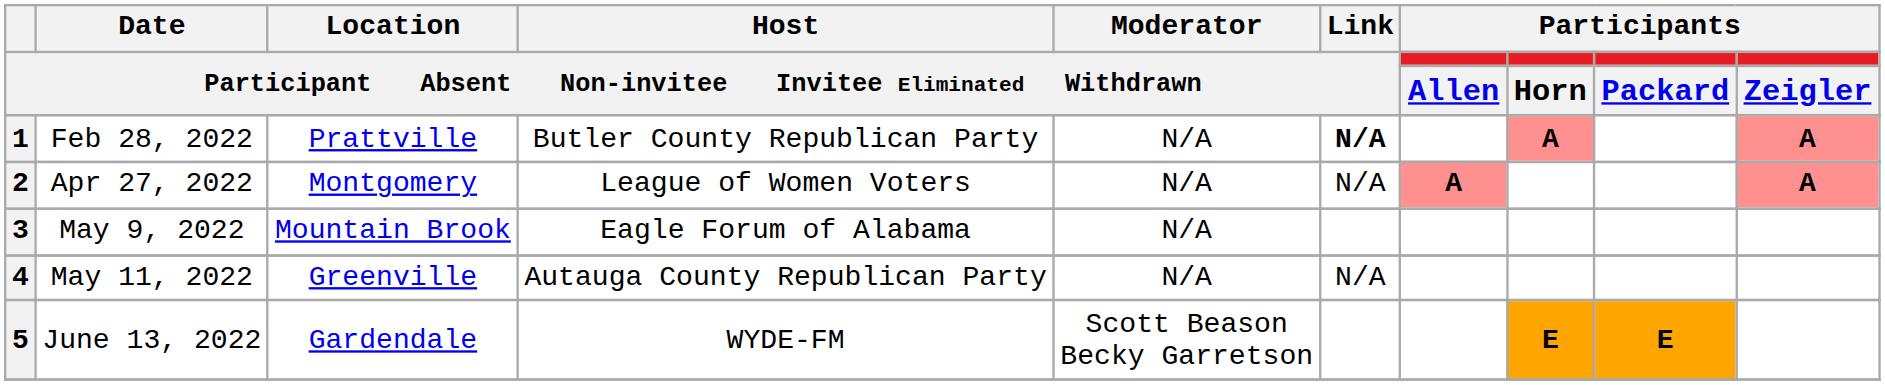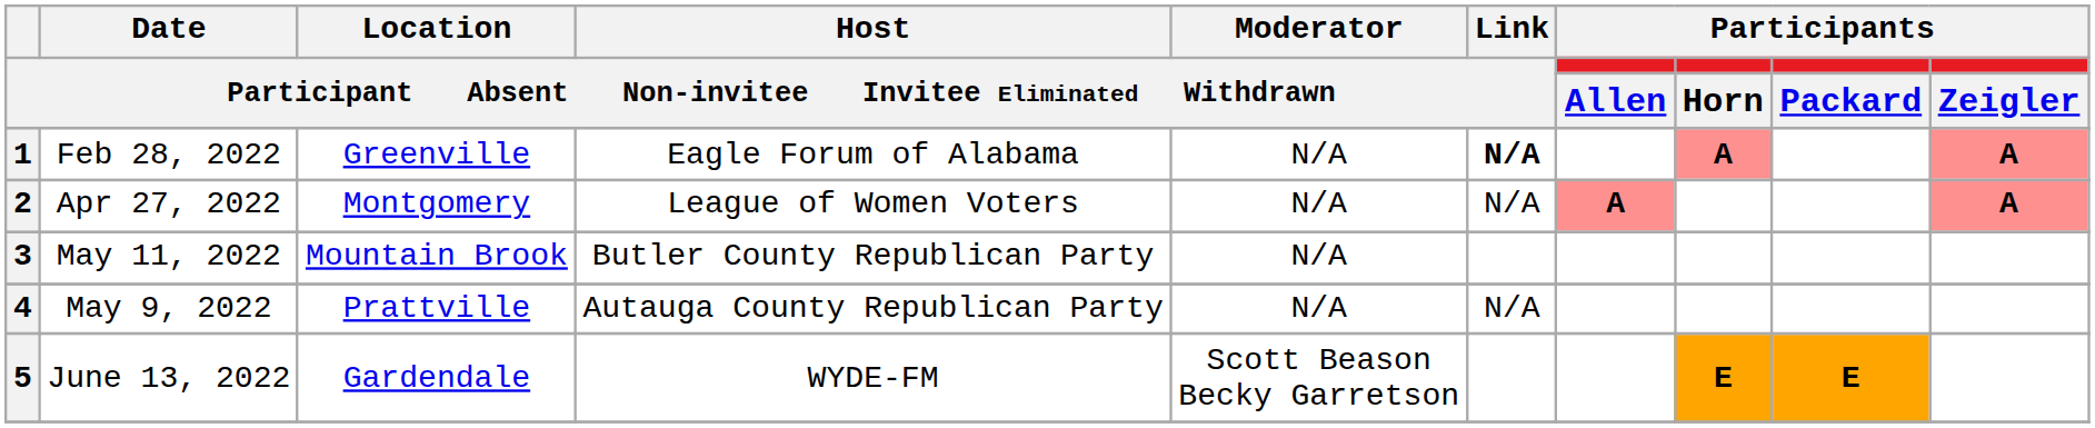1 | column 3: Prattville -> Greenville
1 | column 4: Butler County Republican Party -> Eagle Forum of Alabama
3 | column 2: May 9, 2022 -> May 11, 2022
3 | column 4: Eagle Forum of Alabama -> Butler County Republican Party
4 | column 2: May 11, 2022 -> May 9, 2022
4 | column 3: Greenville -> Prattville
